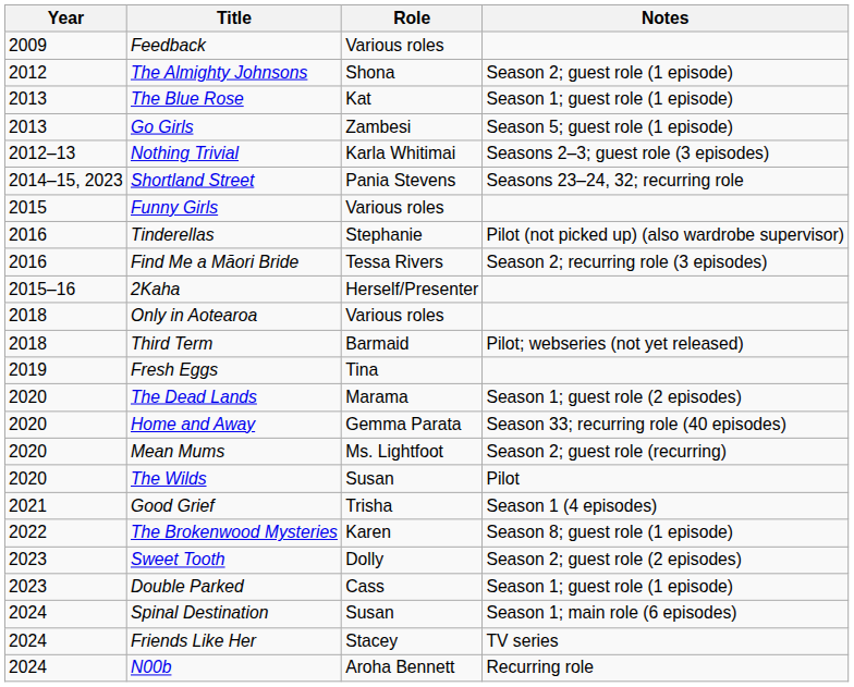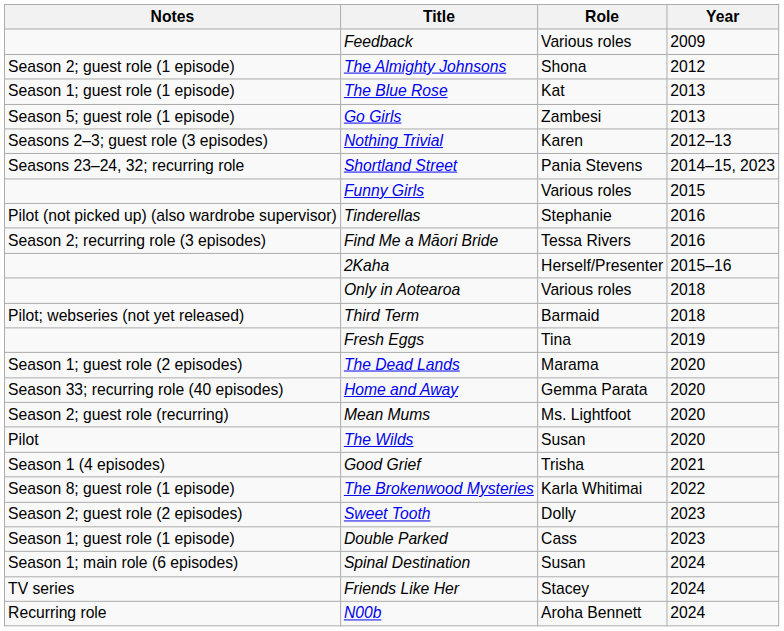columns swapped: Year <-> Notes
Nothing Trivial | Role: Karla Whitimai -> Karen
The Brokenwood Mysteries | Role: Karen -> Karla Whitimai
